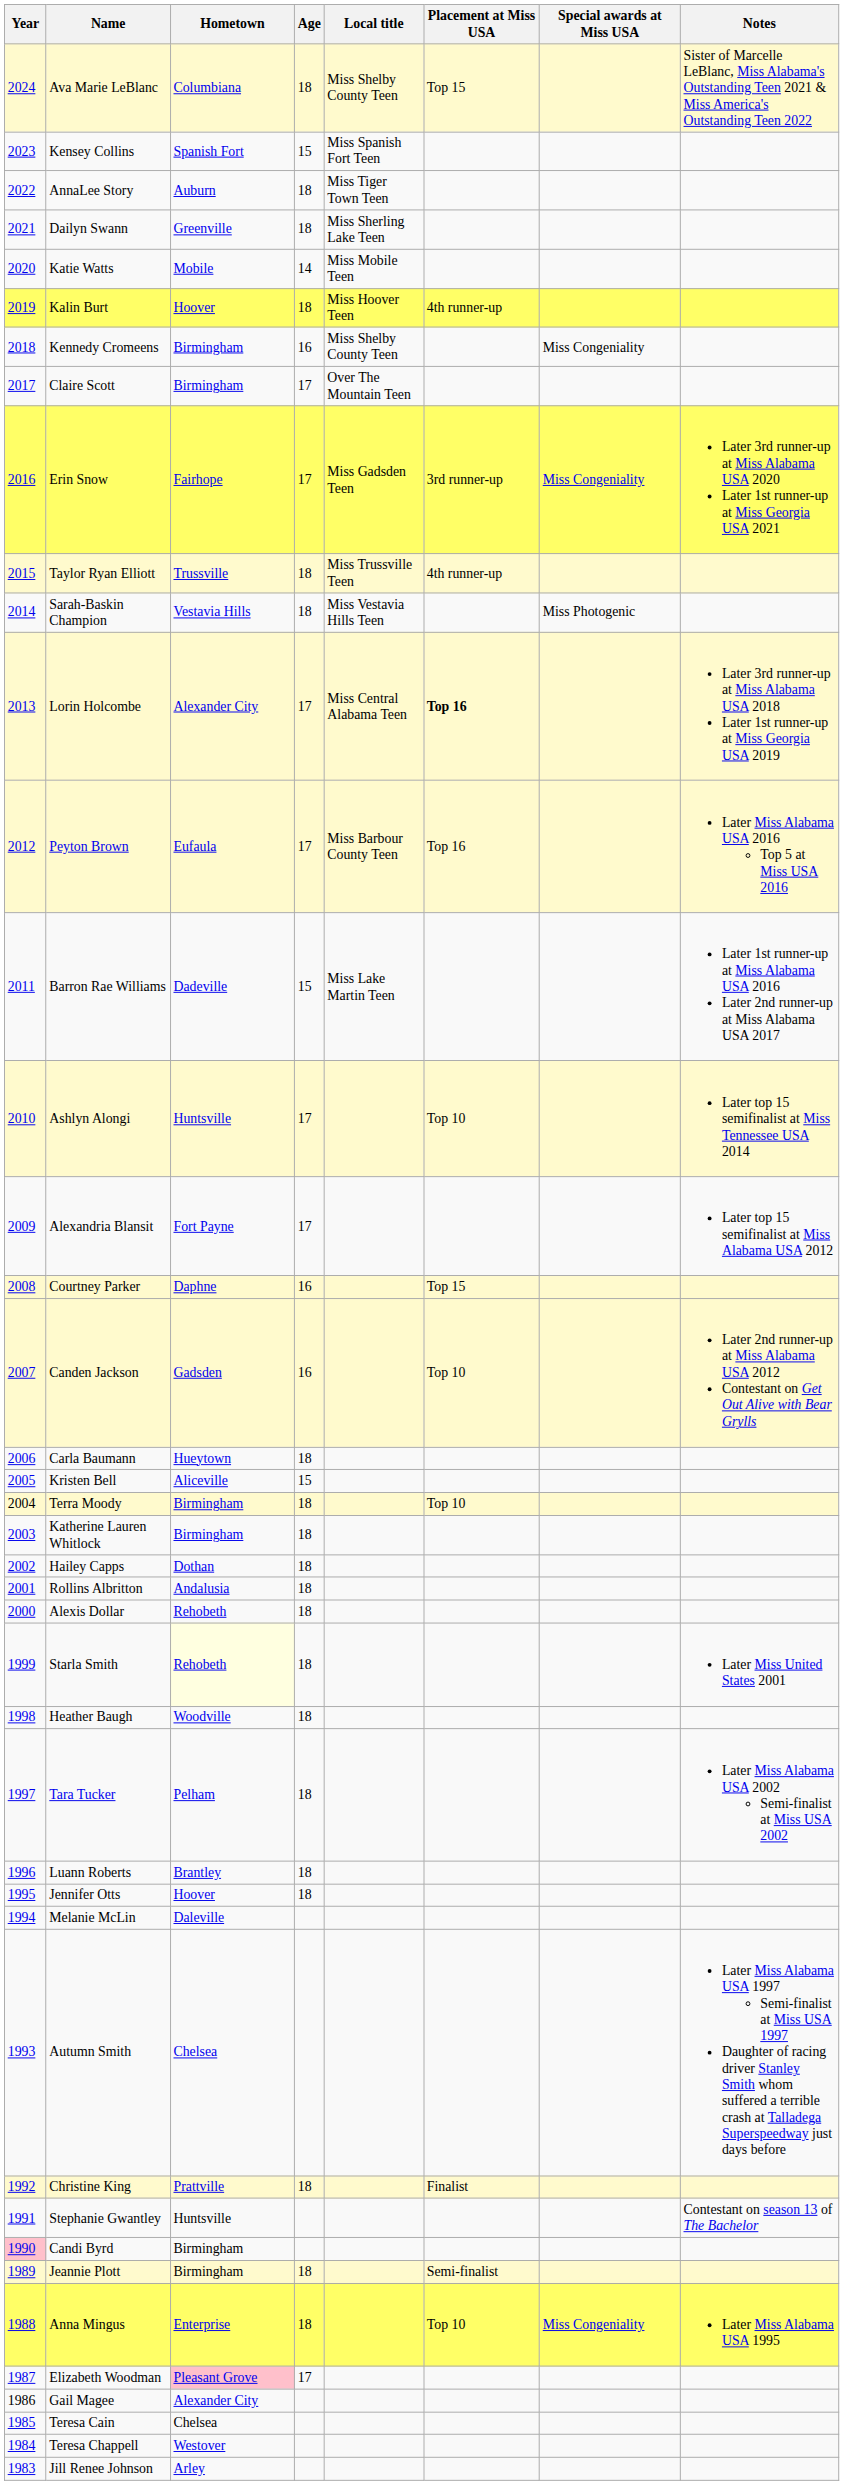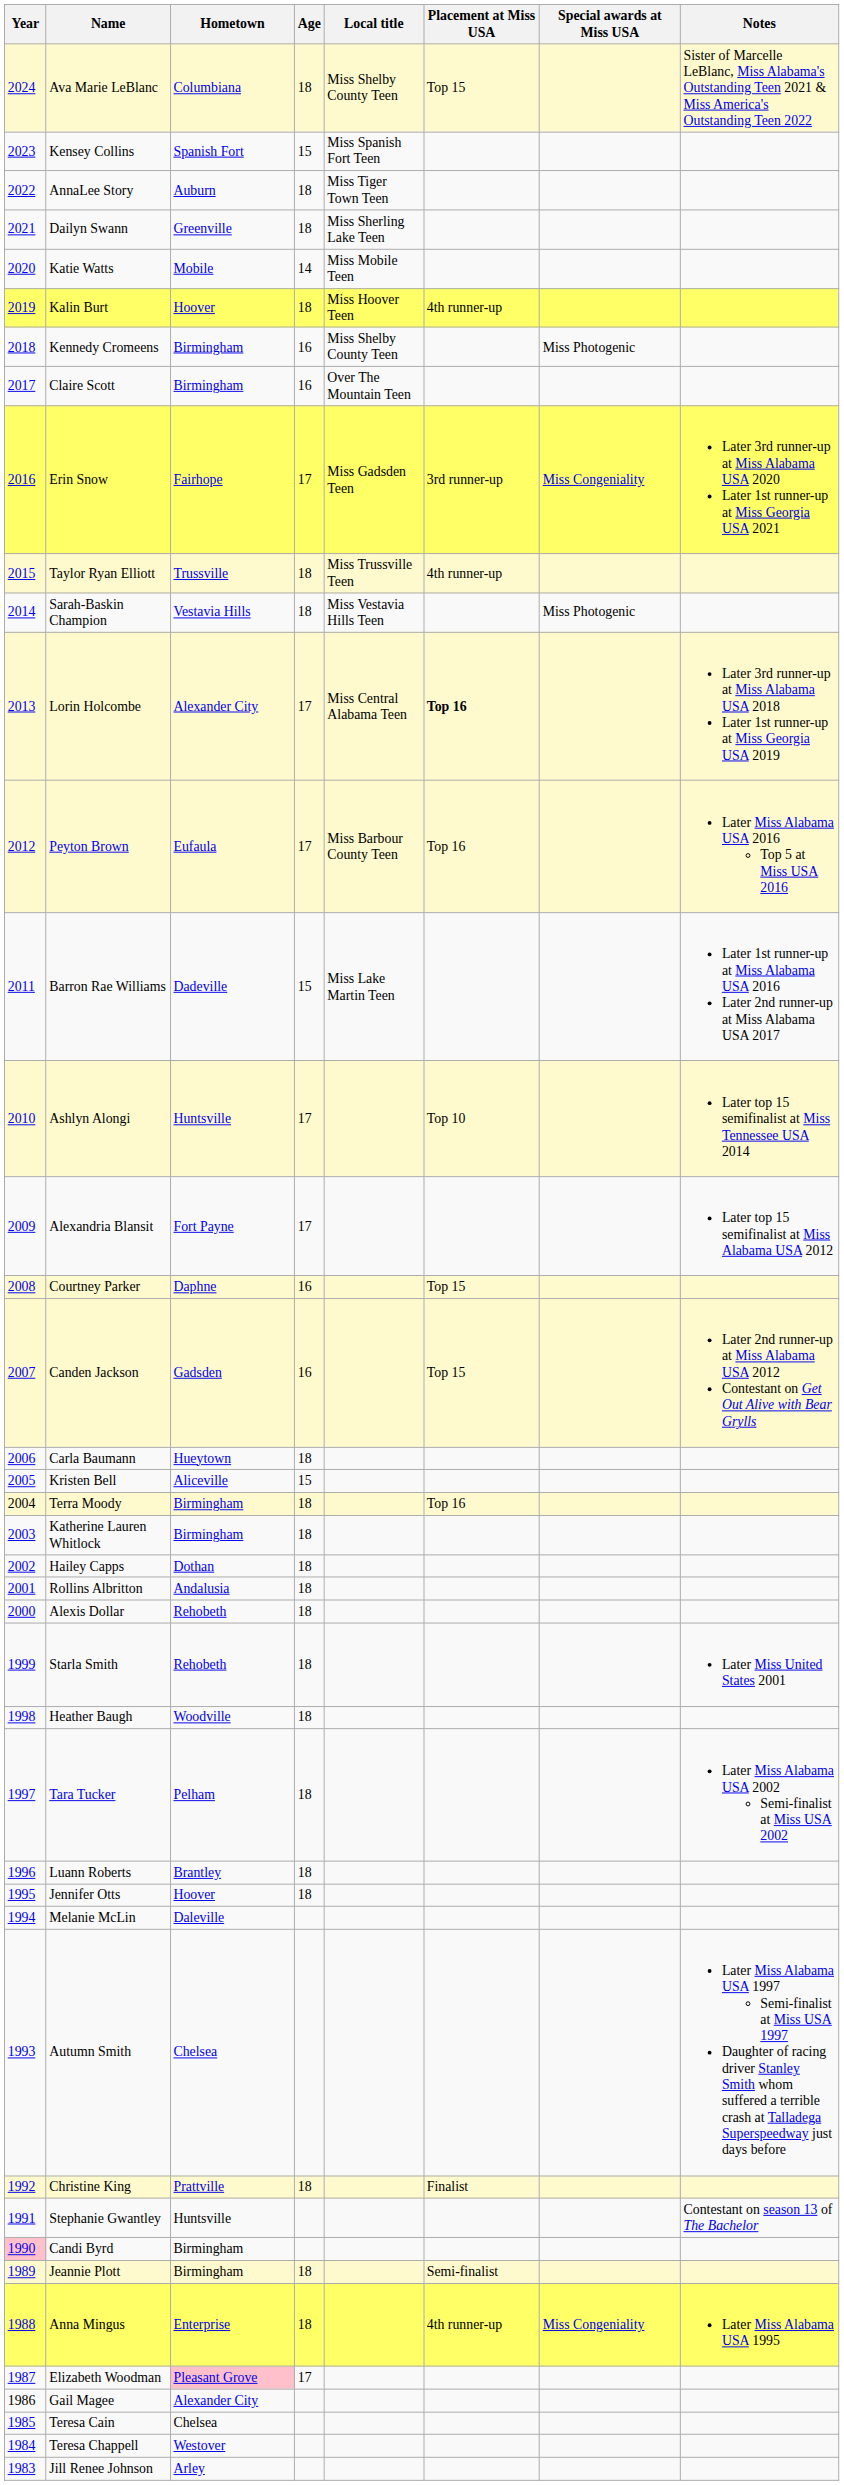Kennedy Cromeens | Special awards at Miss USA: Miss Congeniality -> Miss Photogenic
Claire Scott | Age: 17 -> 16
Canden Jackson | Placement at Miss USA: Top 10 -> Top 15
Terra Moody | Placement at Miss USA: Top 10 -> Top 16
Starla Smith | Hometown: lightyellow background -> no background
Anna Mingus | Placement at Miss USA: Top 10 -> 4th runner-up
